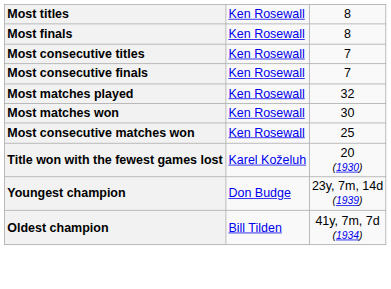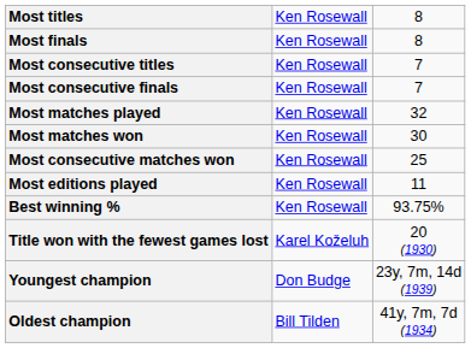+ row: Most editions played | Ken Rosewall | 11
+ row: Best winning % | Ken Rosewall | 93.75%
